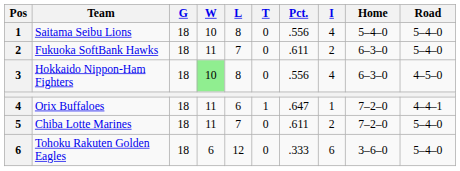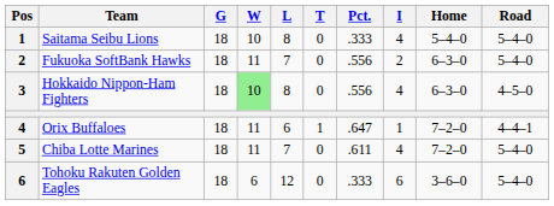Saitama Seibu Lions | Pct.: .556 -> .333
Fukuoka SoftBank Hawks | Pct.: .611 -> .556
Chiba Lotte Marines | I: 2 -> 4
